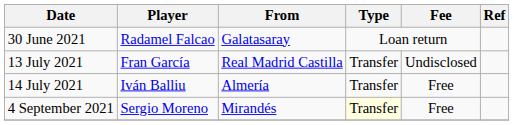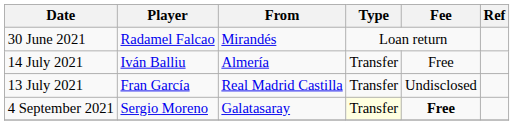30 June 2021 | From: Galatasaray -> Mirandés
rows swapped: 13 July 2021 <-> 14 July 2021
4 September 2021 | From: Mirandés -> Galatasaray
4 September 2021 | Fee: normal -> bold
